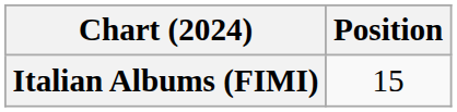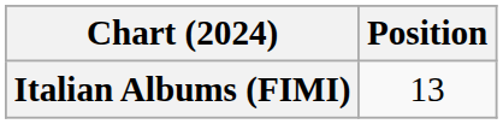Italian Albums (FIMI) | Position: 15 -> 13
